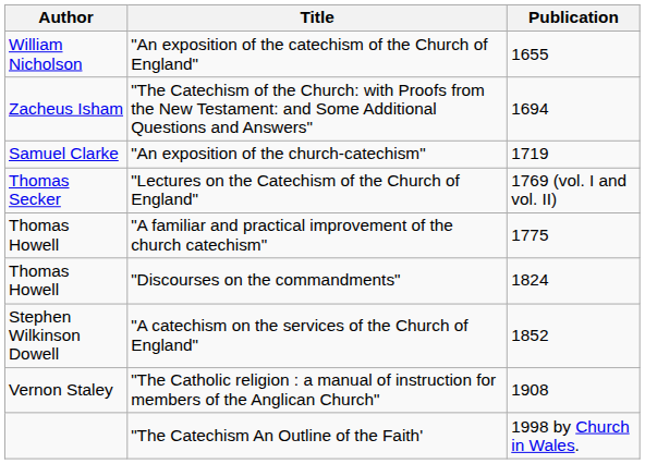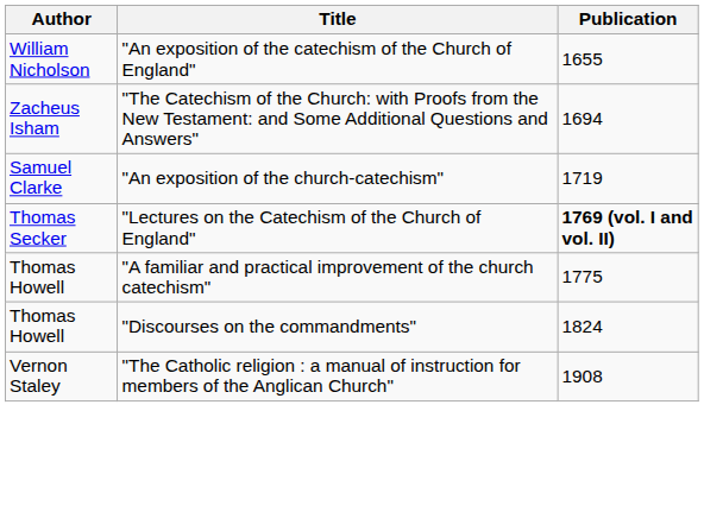"Lectures on the Catechism of the Church of England" | Publication: normal -> bold
- row: Stephen Wilkinson Dowell | "A catechism on the services of the Church of England" | 1852
- row: "The Catechism An Outline of the Faith' | 1998 by Church in Wales.
